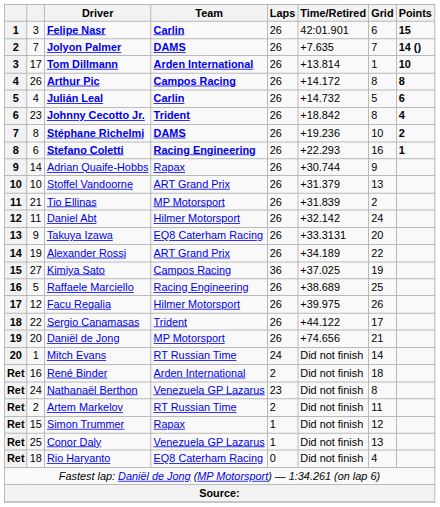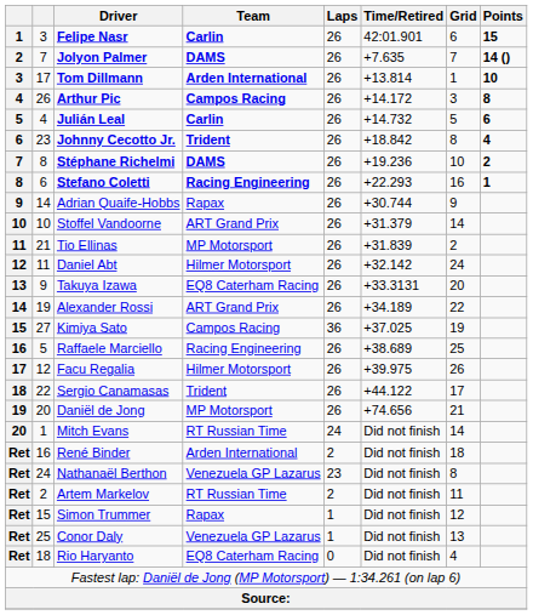Arthur Pic | Grid: 8 -> 3
Stoffel Vandoorne | Grid: 13 -> 14
